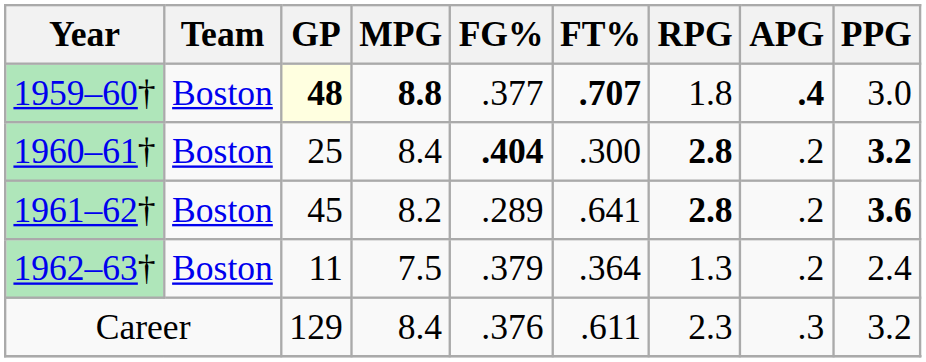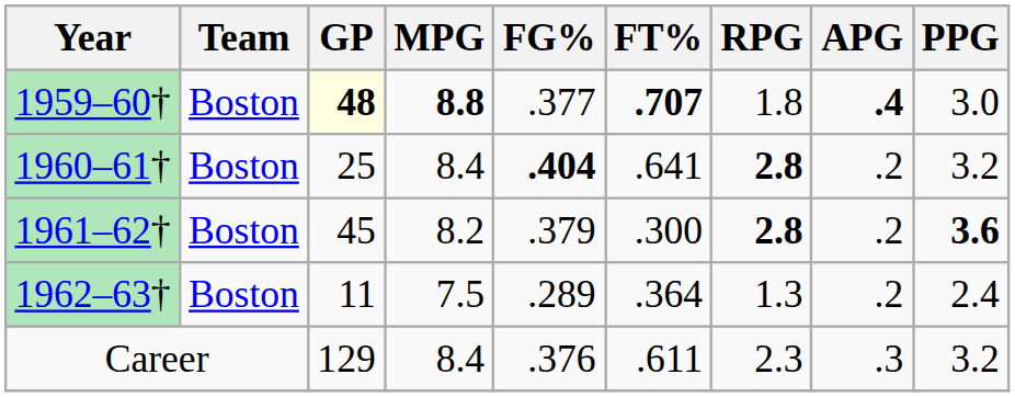1960–61† | FT%: .300 -> .641
1960–61† | PPG: bold -> normal
1961–62† | FG%: .289 -> .379
1961–62† | FT%: .641 -> .300
1962–63† | FG%: .379 -> .289
